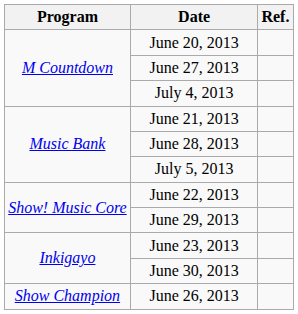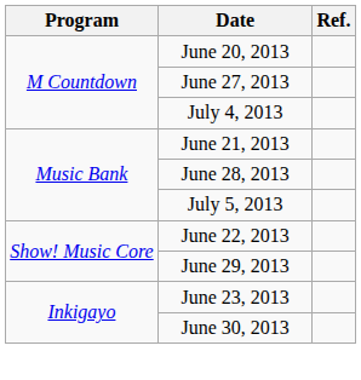- row: Show Champion | June 26, 2013
